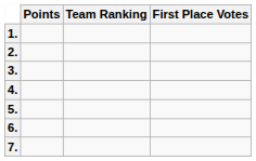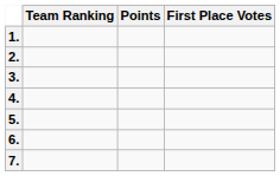columns swapped: Team Ranking <-> Points
